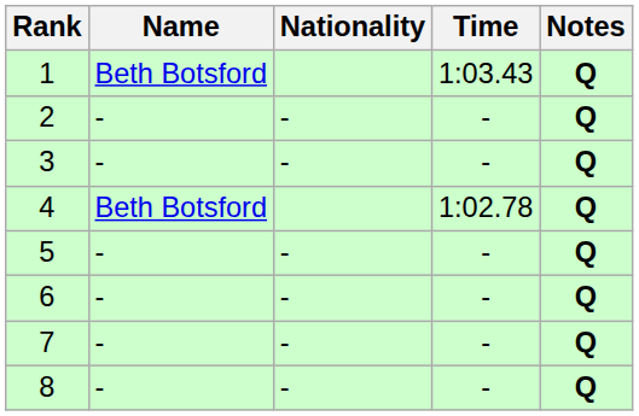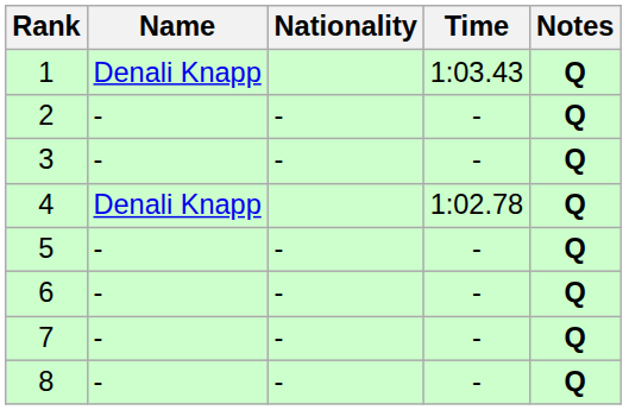1 | Name: Beth Botsford -> Denali Knapp
4 | Name: Beth Botsford -> Denali Knapp
